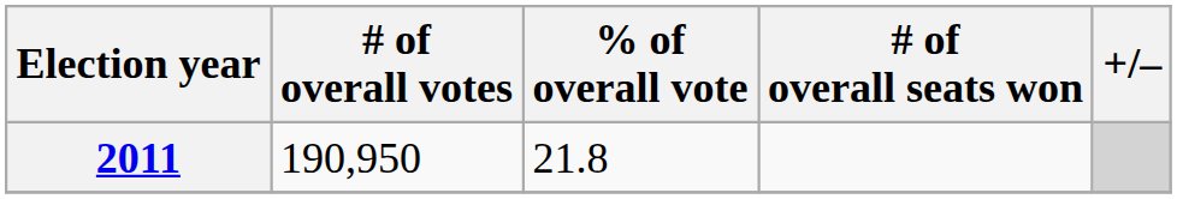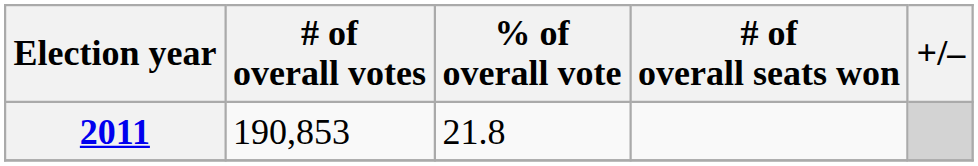2011 | # of overall votes: 190,950 -> 190,853
